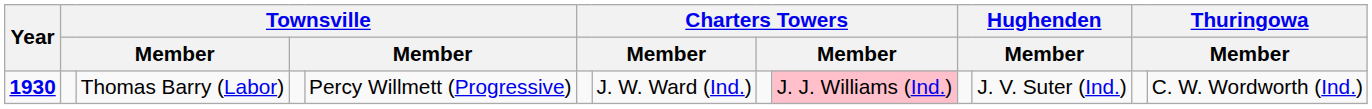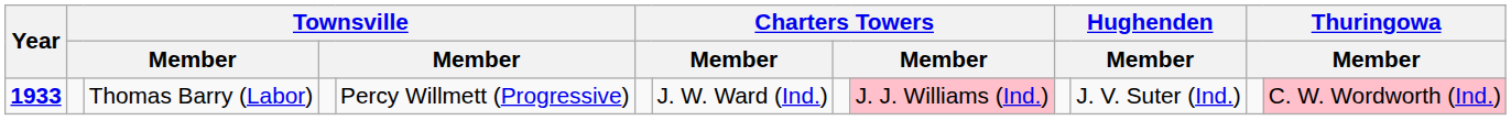Thomas Barry (Labor) | Year: 1930 -> 1933
Thomas Barry (Labor) | column 13: no background -> pink background
